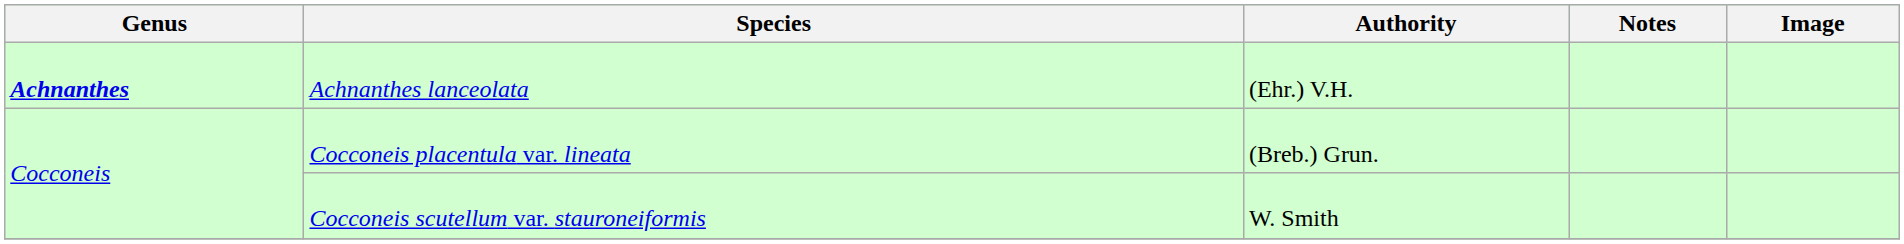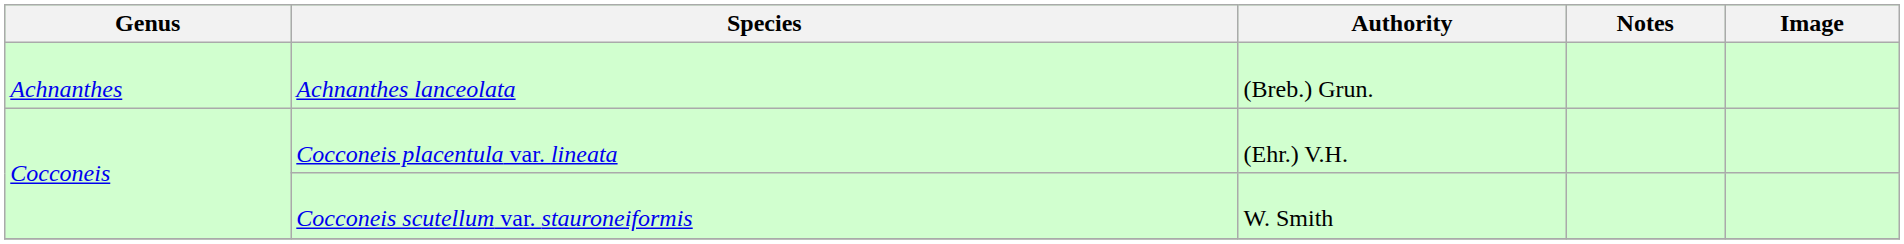Achnanthes lanceolata | Genus: bold -> normal
Achnanthes lanceolata | Authority: (Ehr.) V.H. -> (Breb.) Grun.
Cocconeis placentula var. lineata | Authority: (Breb.) Grun. -> (Ehr.) V.H.
